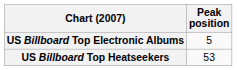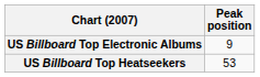US Billboard Top Electronic Albums | Peak position: 5 -> 9
